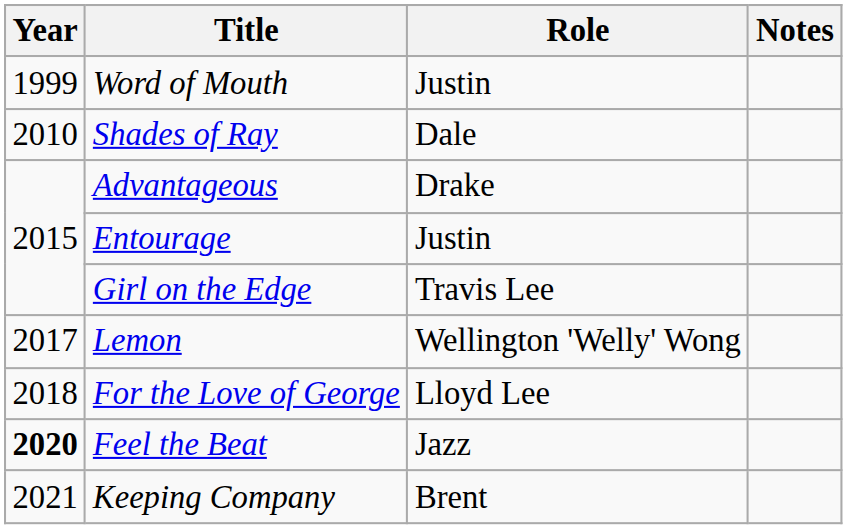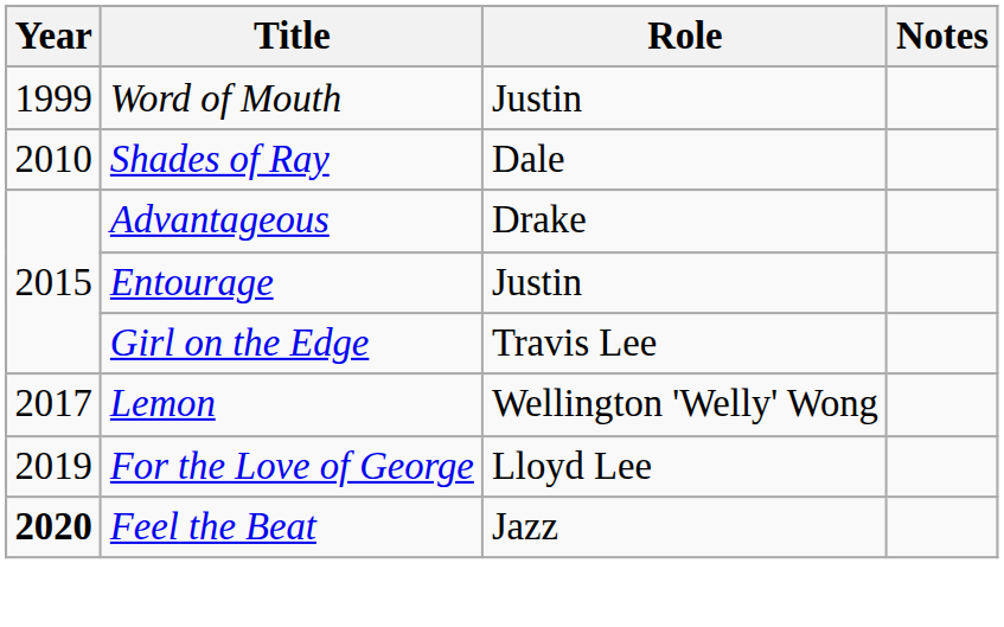For the Love of George | Year: 2018 -> 2019
- row: 2021 | Keeping Company | Brent
